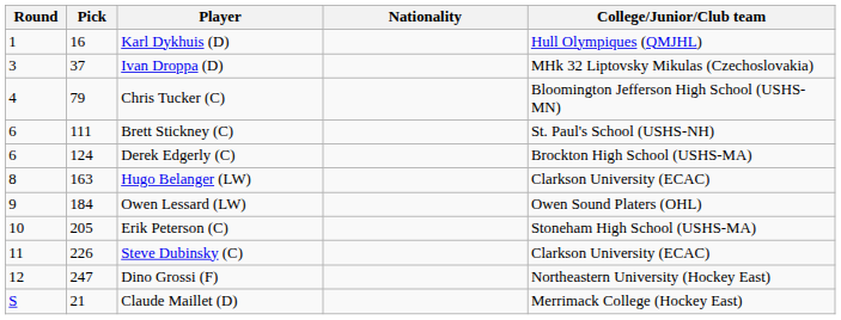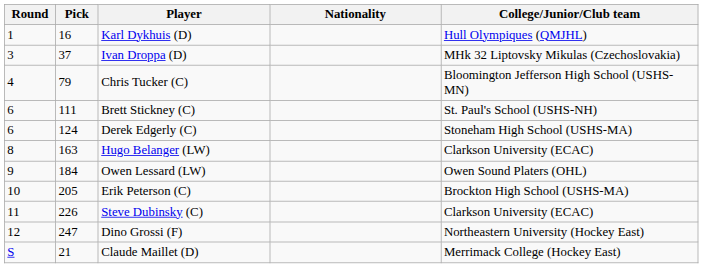Derek Edgerly (C) | College/Junior/Club team: Brockton High School (USHS-MA) -> Stoneham High School (USHS-MA)
Erik Peterson (C) | College/Junior/Club team: Stoneham High School (USHS-MA) -> Brockton High School (USHS-MA)
